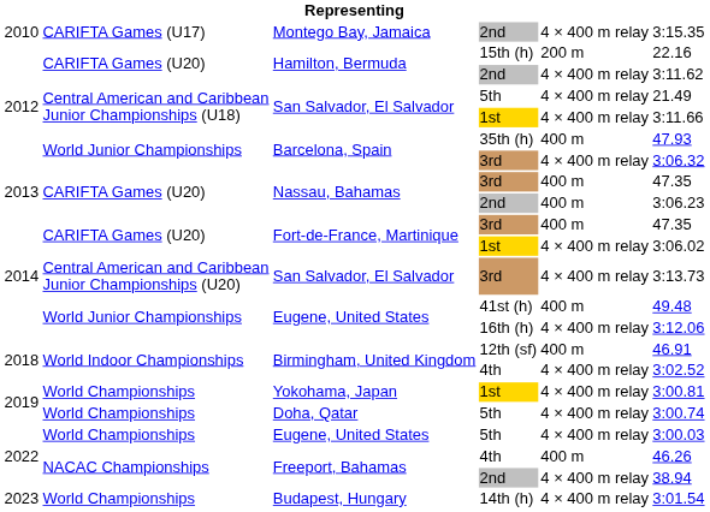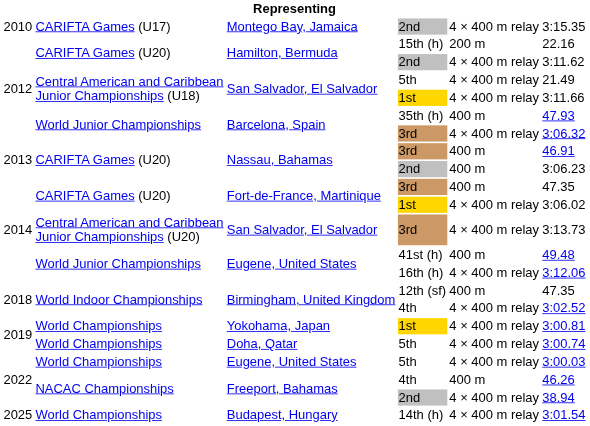Nassau, Bahamas / 3rd | column 6: 47.35 -> 46.91
Birmingham, United Kingdom / 12th (sf) | column 6: 46.91 -> 47.35
Budapest, Hungary | column 1: 2023 -> 2025
